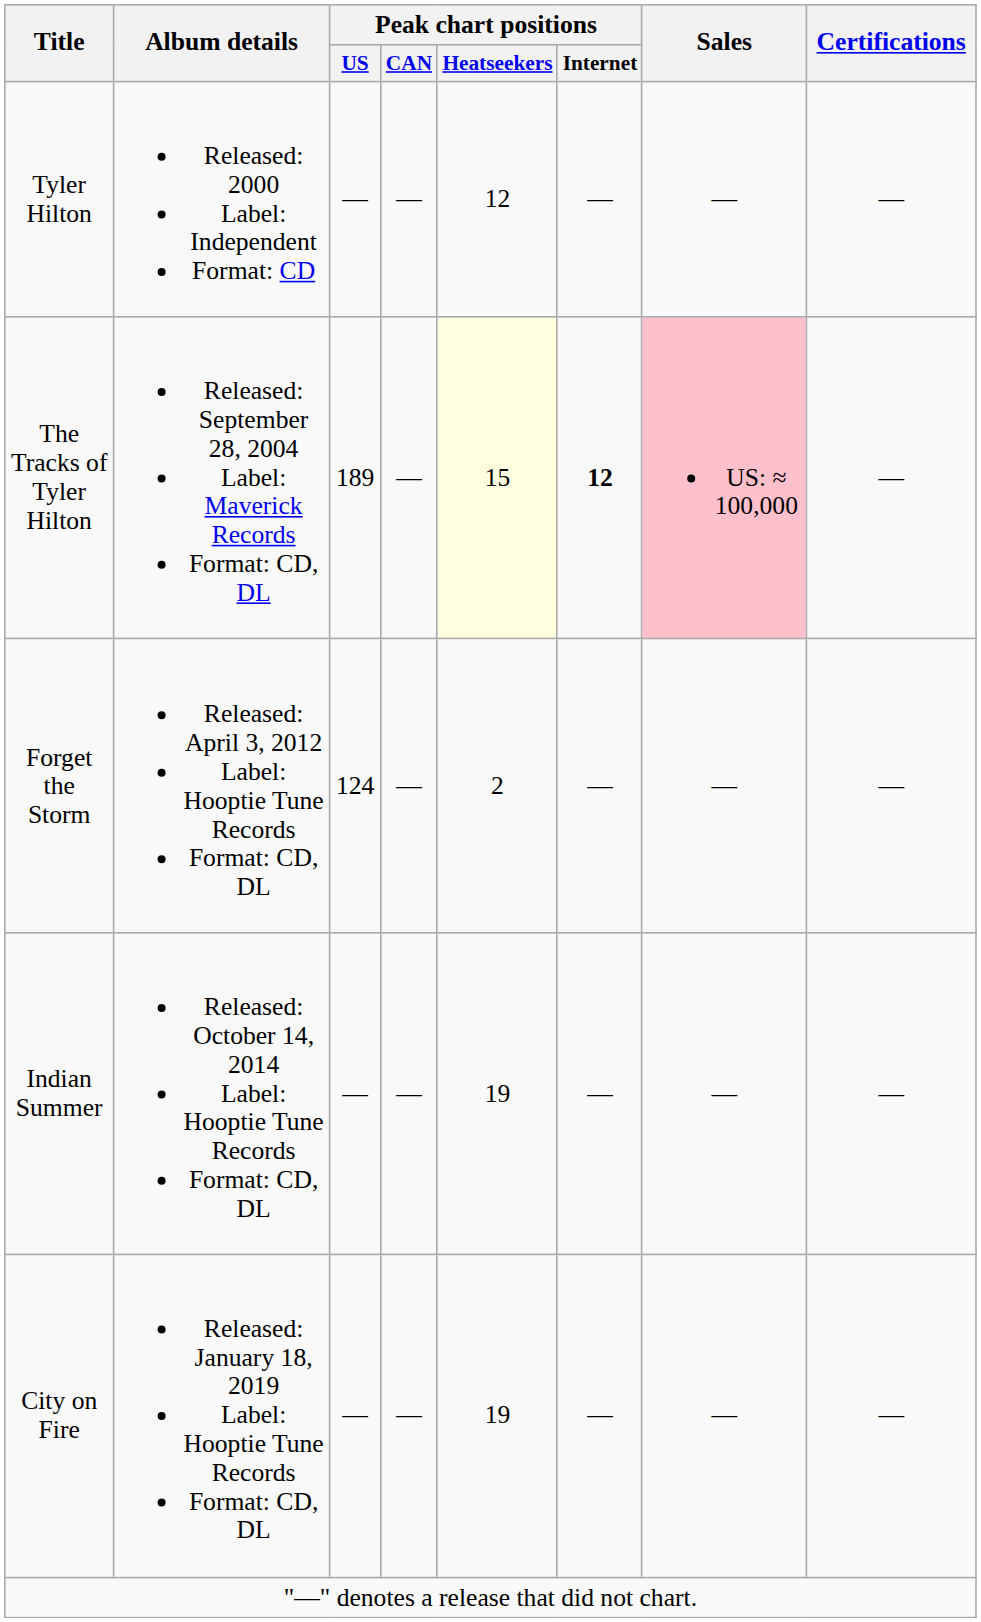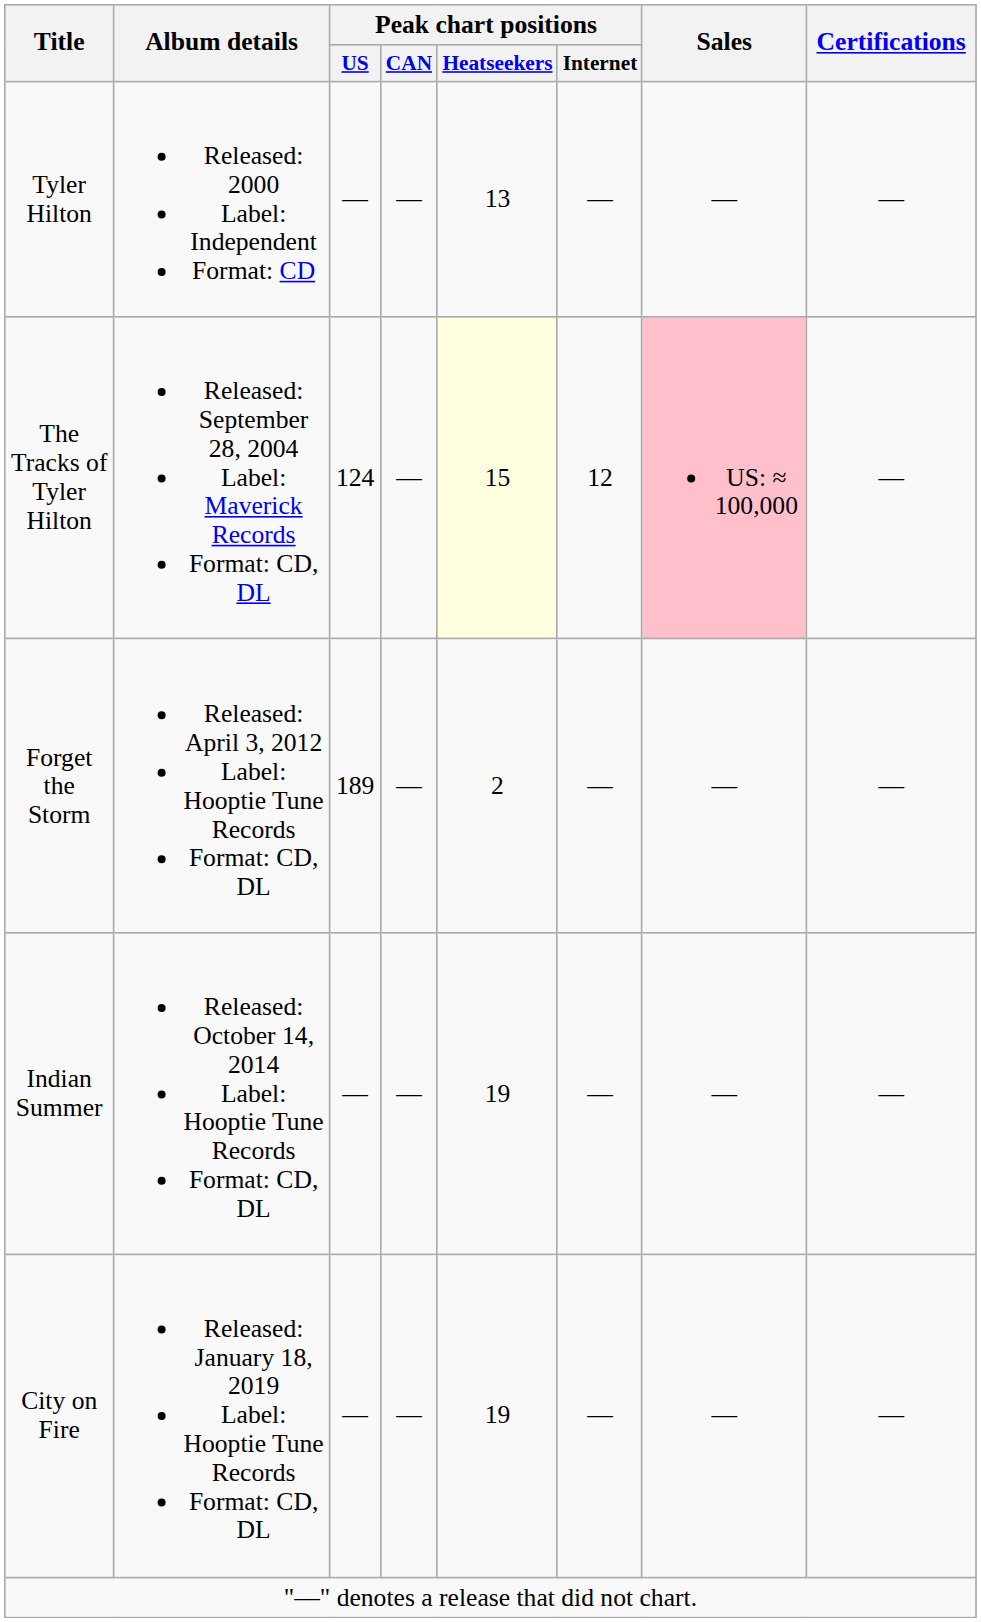Tyler Hilton | Peak chart positions / Heatseekers: 12 -> 13
The Tracks of Tyler Hilton | Peak chart positions / US: 189 -> 124
The Tracks of Tyler Hilton | Peak chart positions / Internet: bold -> normal
Forget the Storm | Peak chart positions / US: 124 -> 189
